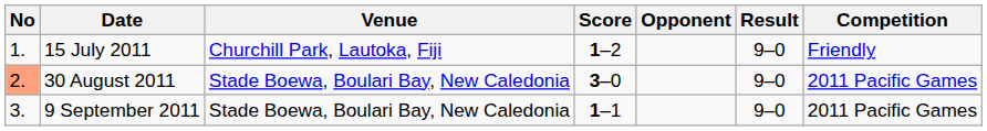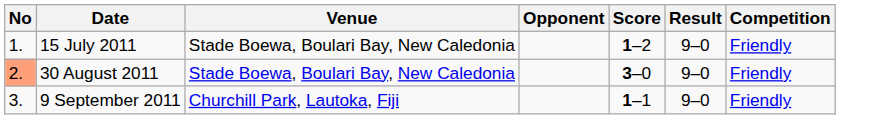columns swapped: Opponent <-> Score
15 July 2011 | Venue: Churchill Park, Lautoka, Fiji -> Stade Boewa, Boulari Bay, New Caledonia
30 August 2011 | Competition: 2011 Pacific Games -> Friendly
9 September 2011 | Venue: Stade Boewa, Boulari Bay, New Caledonia -> Churchill Park, Lautoka, Fiji
9 September 2011 | Competition: 2011 Pacific Games -> Friendly
